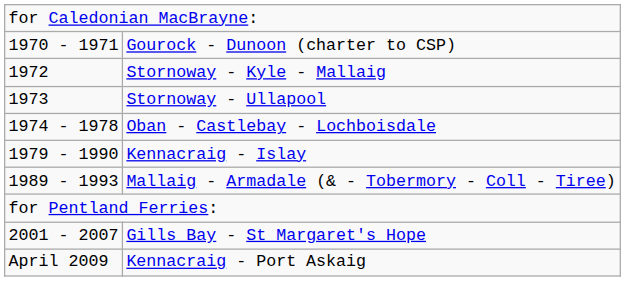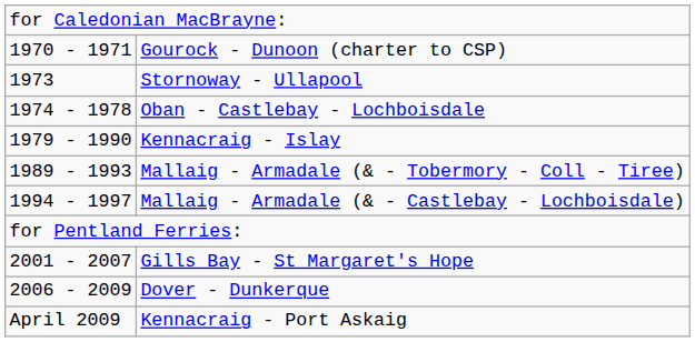- row: 1972 | Stornoway - Kyle - Mallaig
+ row: 1994 - 1997 | Mallaig - Armadale (& - Castlebay - Lochboisdale)
+ row: 2006 - 2009 | Dover - Dunkerque
